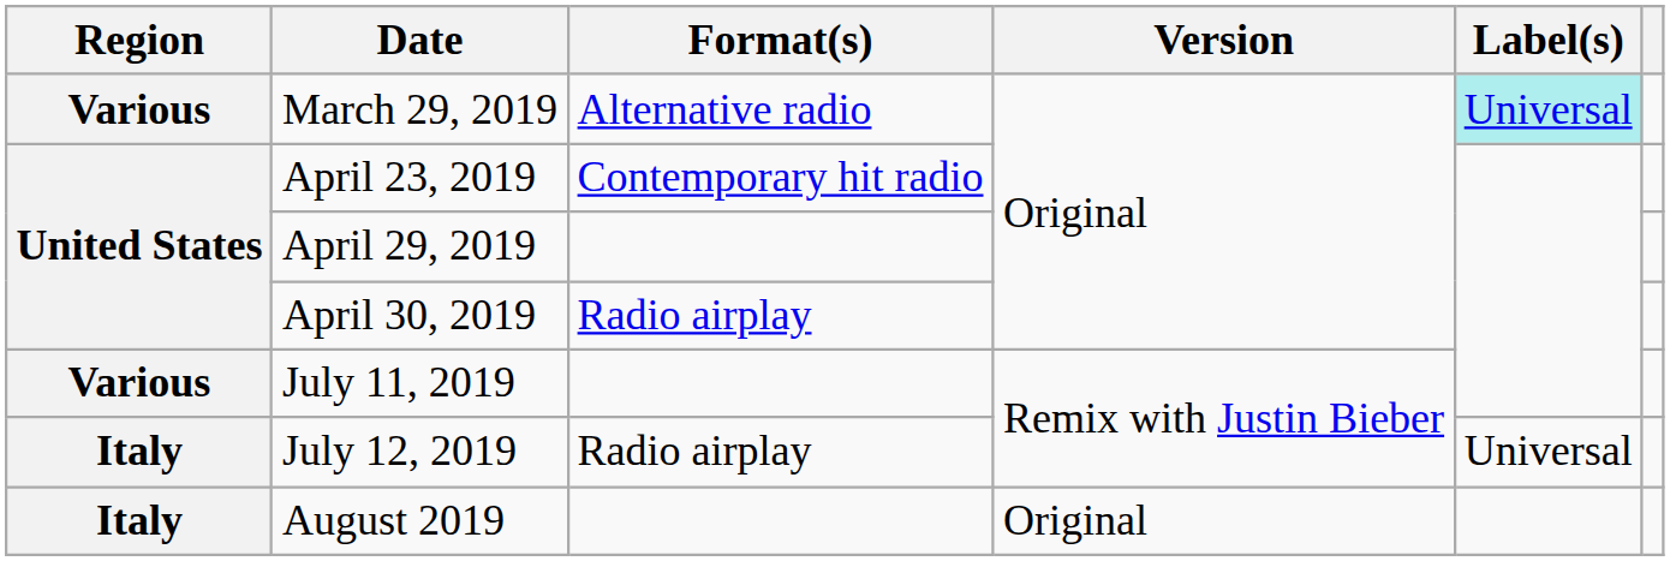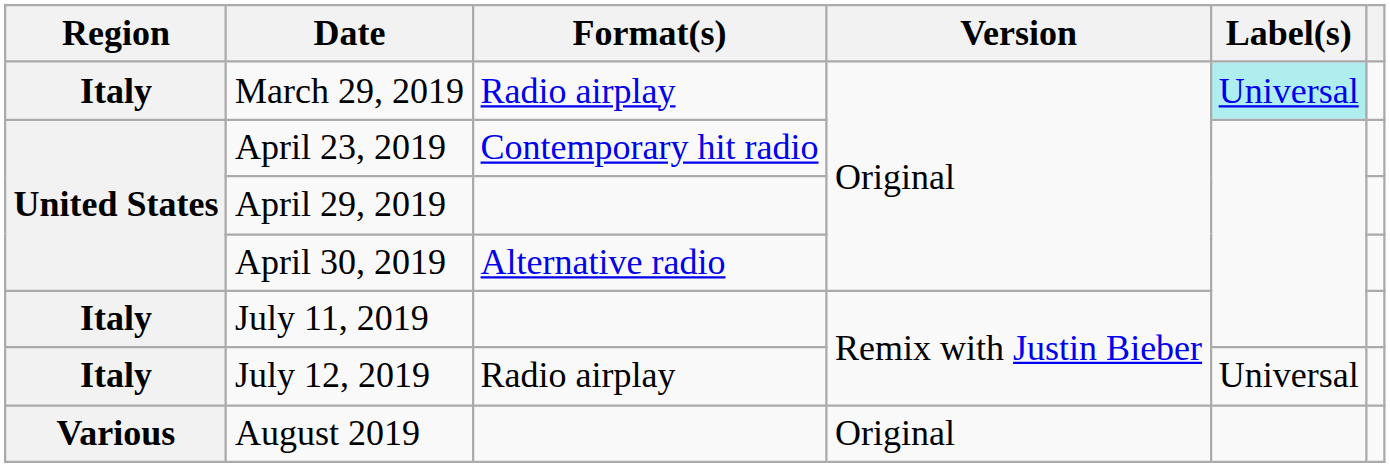March 29, 2019 | Region: Various -> Italy
March 29, 2019 | Format(s): Alternative radio -> Radio airplay
April 30, 2019 | Format(s): Radio airplay -> Alternative radio
July 11, 2019 | Region: Various -> Italy
August 2019 | Region: Italy -> Various
